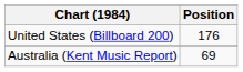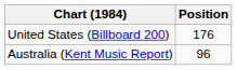Australia (Kent Music Report) | Position: 69 -> 96
